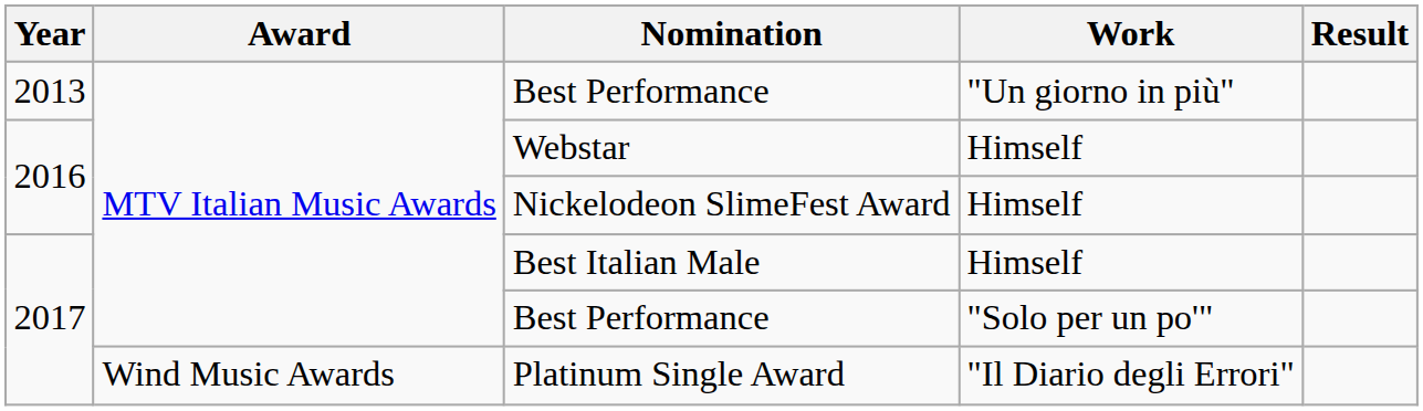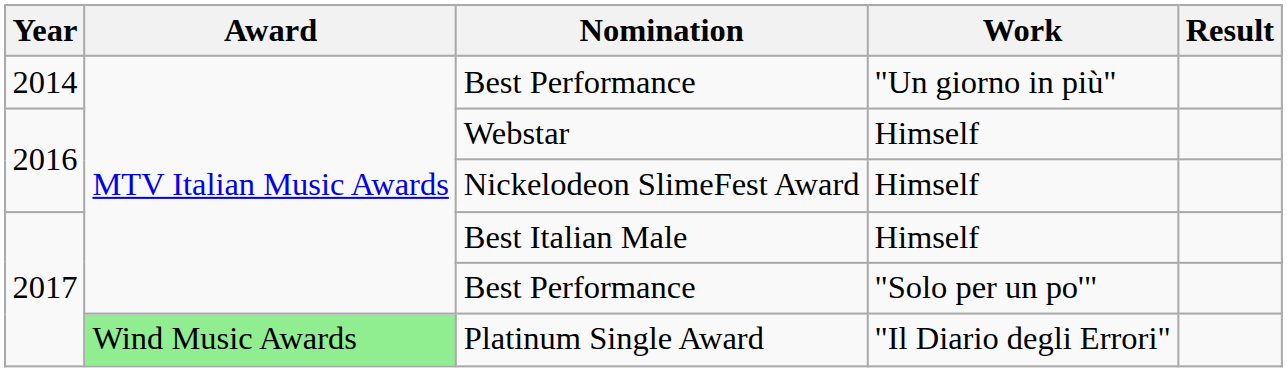Best Performance / "Un giorno in più" | Year: 2013 -> 2014
Platinum Single Award | Award: no background -> lightgreen background
